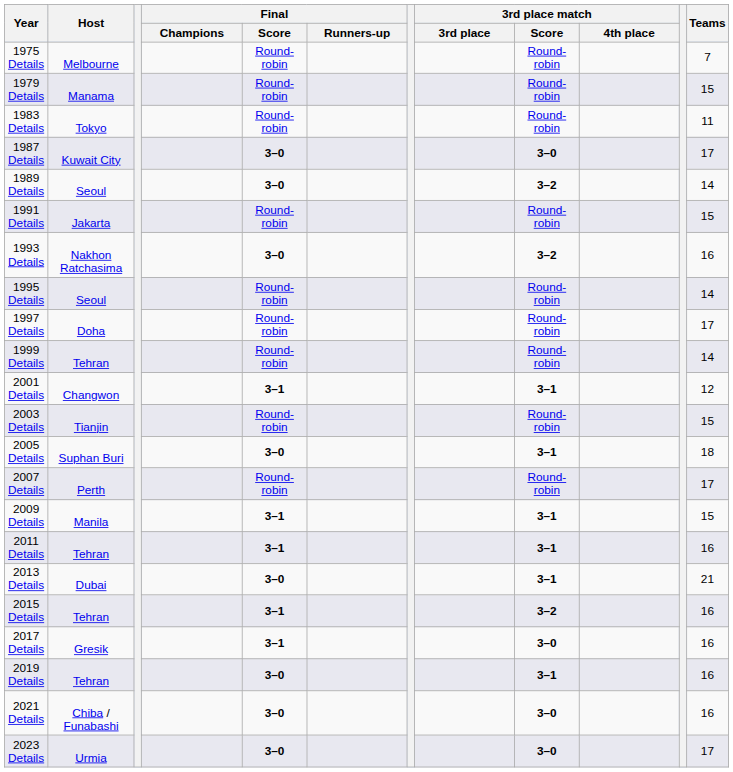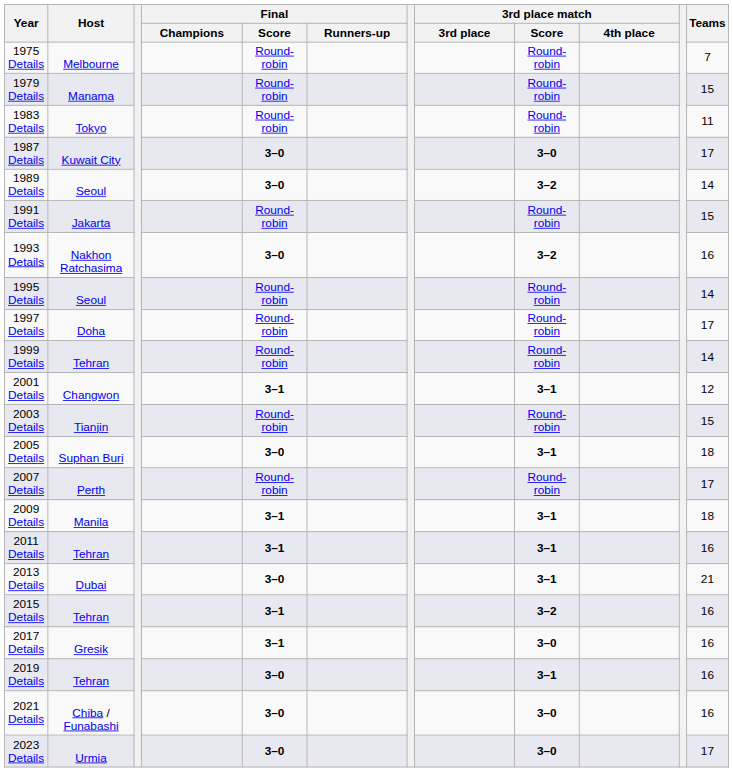2009 Details | Teams: 15 -> 18
